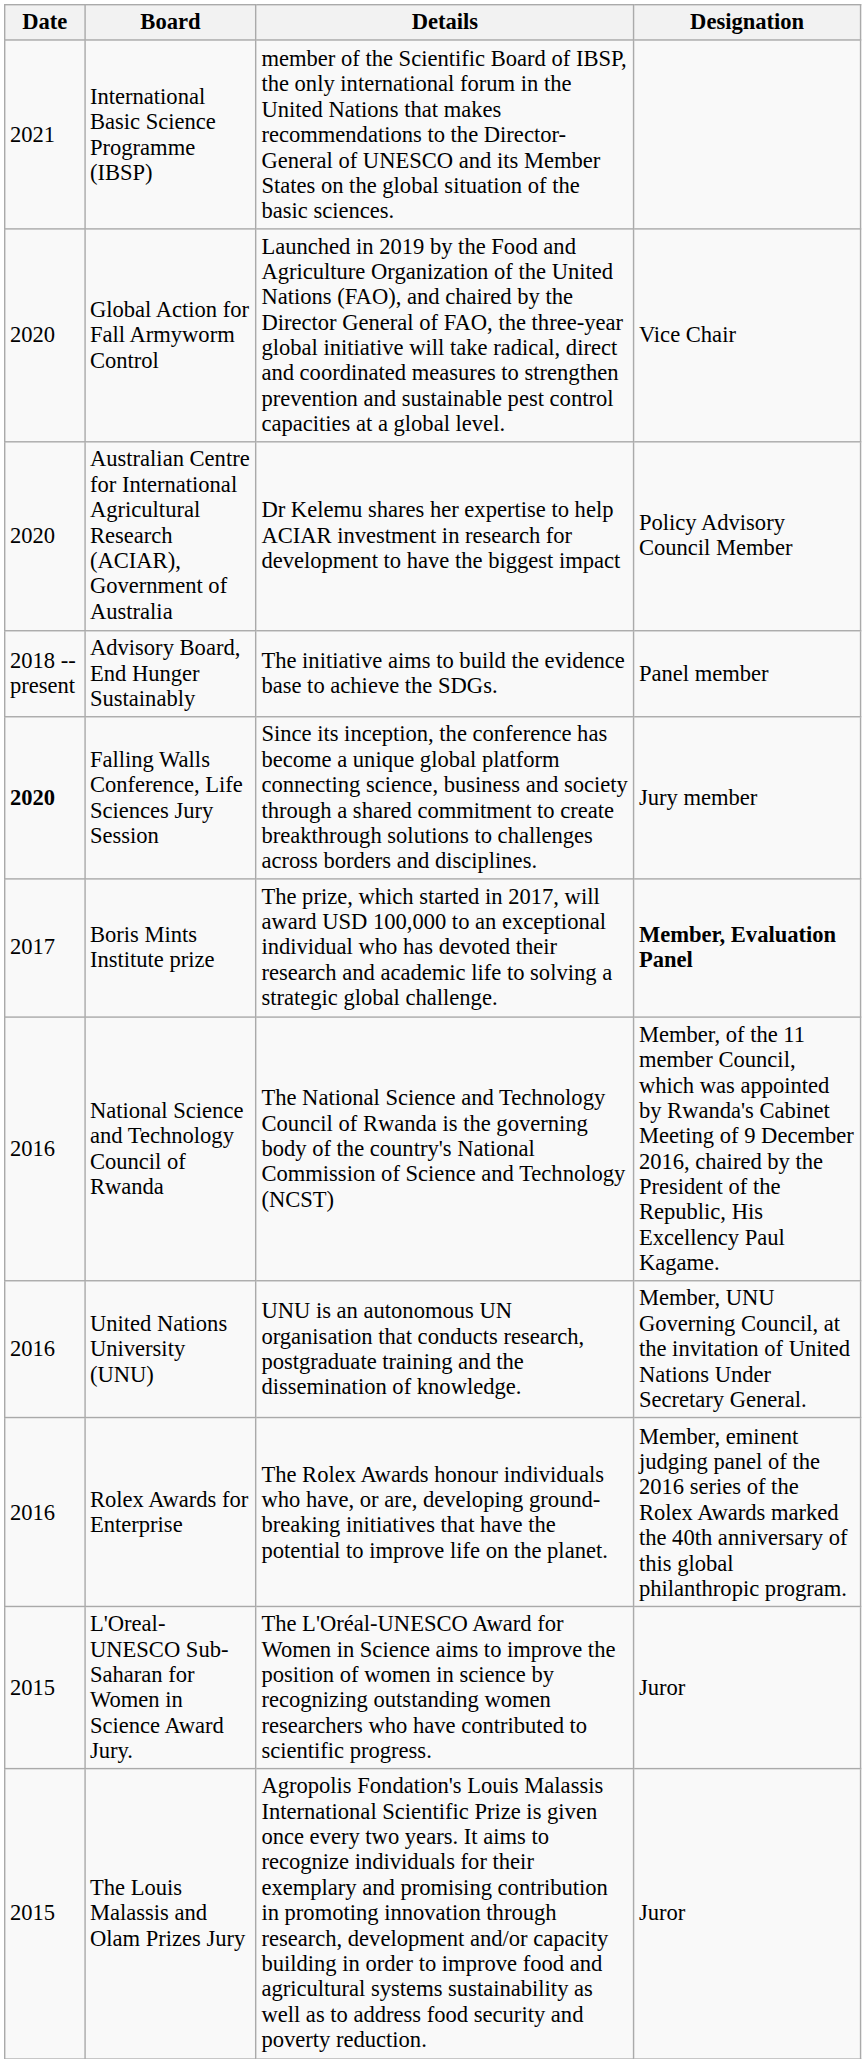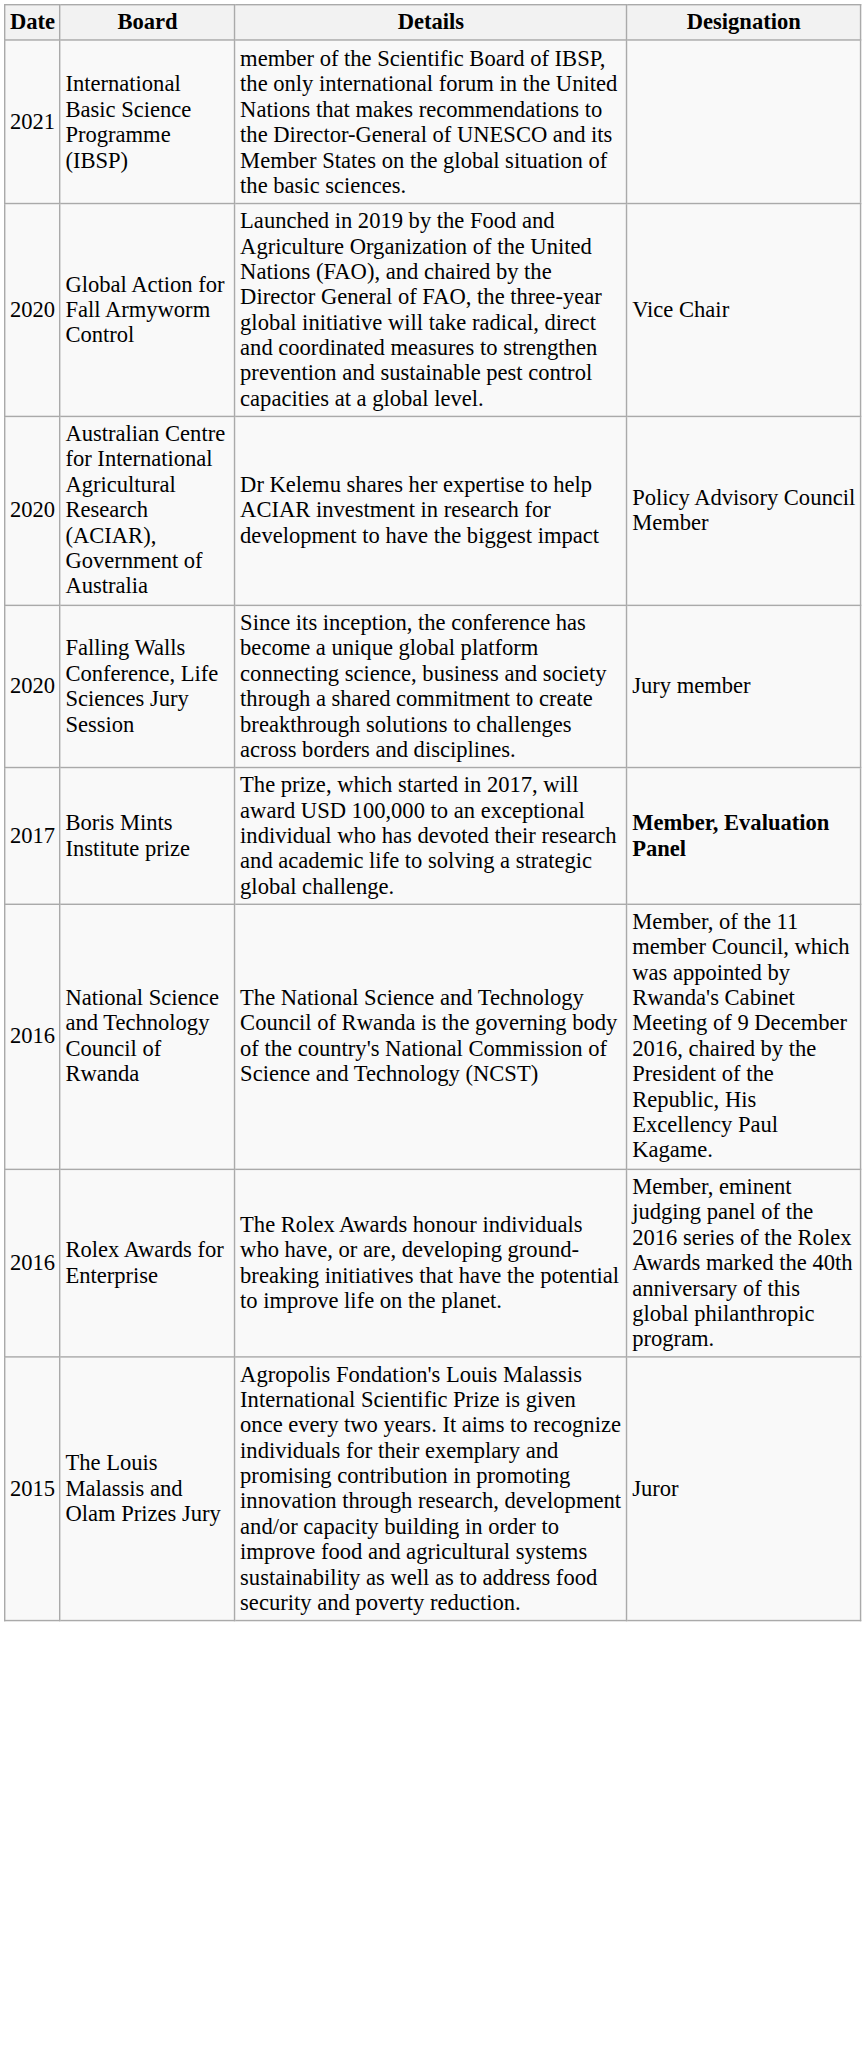- row: 2018 -- present | Advisory Board, End Hunger Sustainably | The initiative aims to build the evidence base to achieve the SDGs. | Panel member
Falling Walls Conference, Life Sciences Jury Session | Date: bold -> normal
- row: 2016 | United Nations University (UNU) | UNU is an autonomous UN organisation that conducts research, postgraduate training and the dissemination of knowledge. | Member, UNU Governing Council, at the invitation of United Nations Under Secretary General.
- row: 2015 | L'Oreal-UNESCO Sub-Saharan for Women in Science Award Jury. | The L'Oréal-UNESCO Award for Women in Science aims to improve the position of women in science by recognizing outstanding women researchers who have contributed to scientific progress. | Juror
